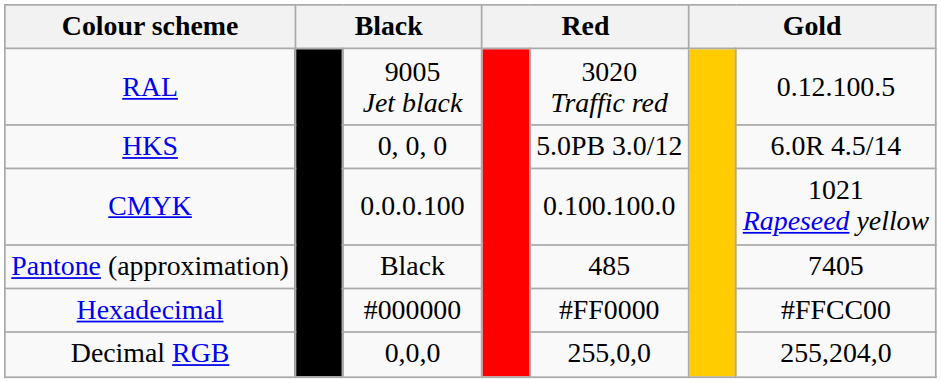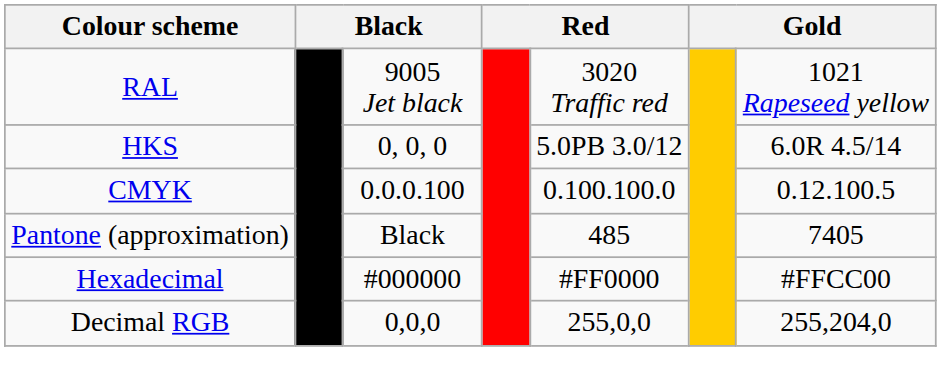RAL | column 7: 0.12.100.5 -> 1021 Rapeseed yellow
CMYK | column 7: 1021 Rapeseed yellow -> 0.12.100.5
